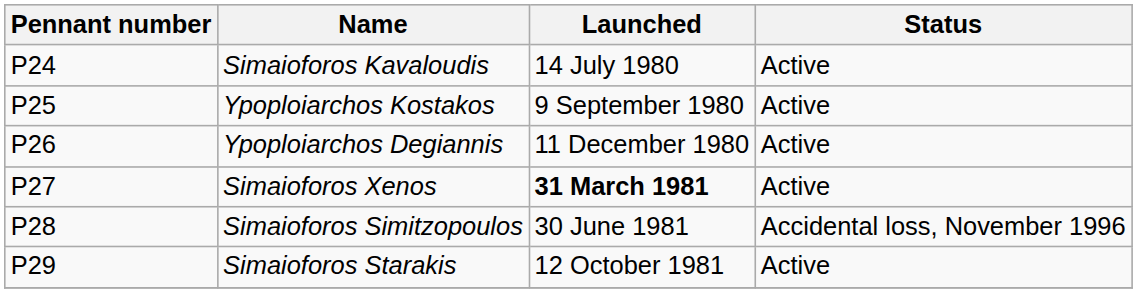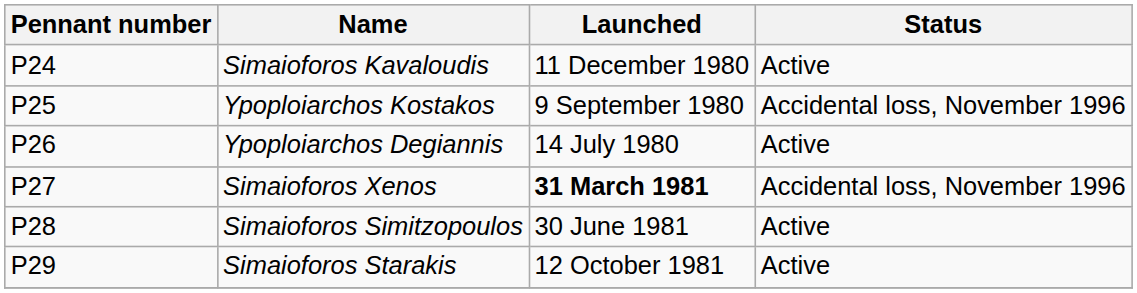Simaioforos Kavaloudis | Launched: 14 July 1980 -> 11 December 1980
Ypoploiarchos Kostakos | Status: Active -> Accidental loss, November 1996
Ypoploiarchos Degiannis | Launched: 11 December 1980 -> 14 July 1980
Simaioforos Xenos | Status: Active -> Accidental loss, November 1996
Simaioforos Simitzopoulos | Status: Accidental loss, November 1996 -> Active
